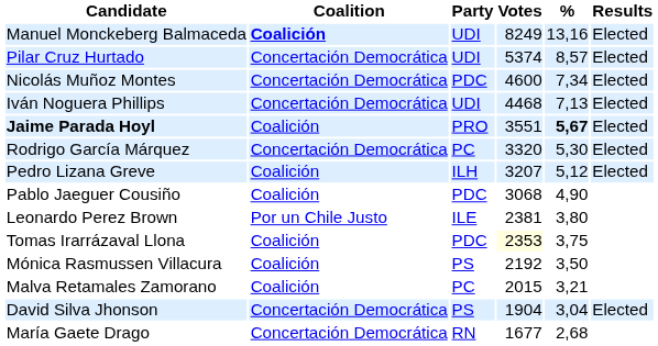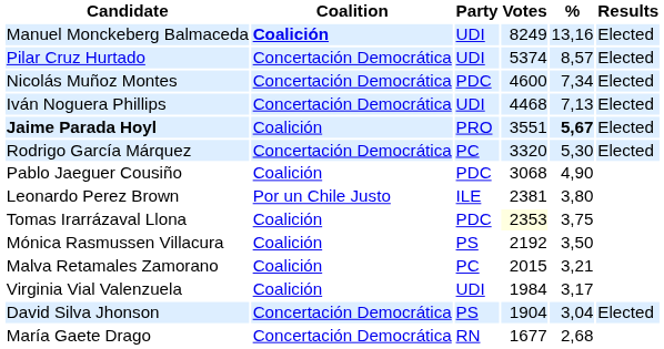- row: Pedro Lizana Greve | Coalición | ILH | 3207 | 5,12 | Elected
+ row: Virginia Vial Valenzuela | Coalición | UDI | 1984 | 3,17
